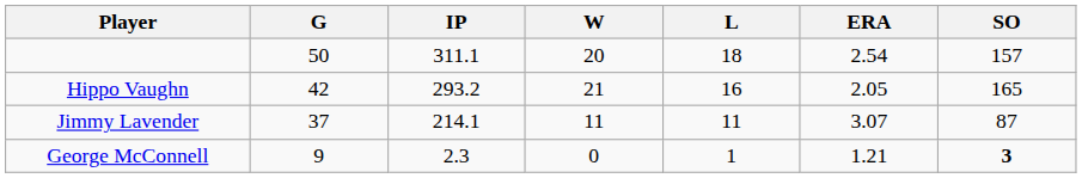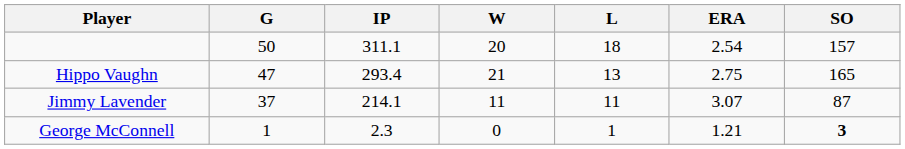Hippo Vaughn | G: 42 -> 47
Hippo Vaughn | IP: 293.2 -> 293.4
Hippo Vaughn | L: 16 -> 13
Hippo Vaughn | ERA: 2.05 -> 2.75
George McConnell | G: 9 -> 1
